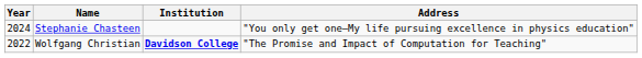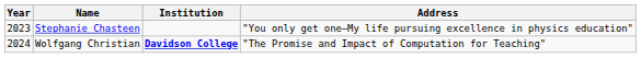Stephanie Chasteen | Year: 2024 -> 2023
Wolfgang Christian | Year: 2022 -> 2024
